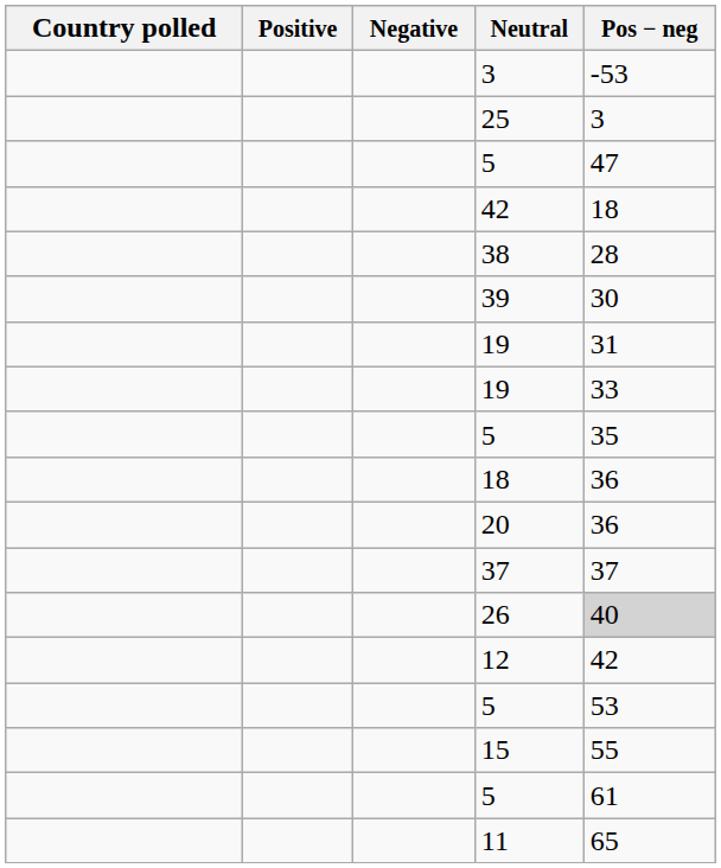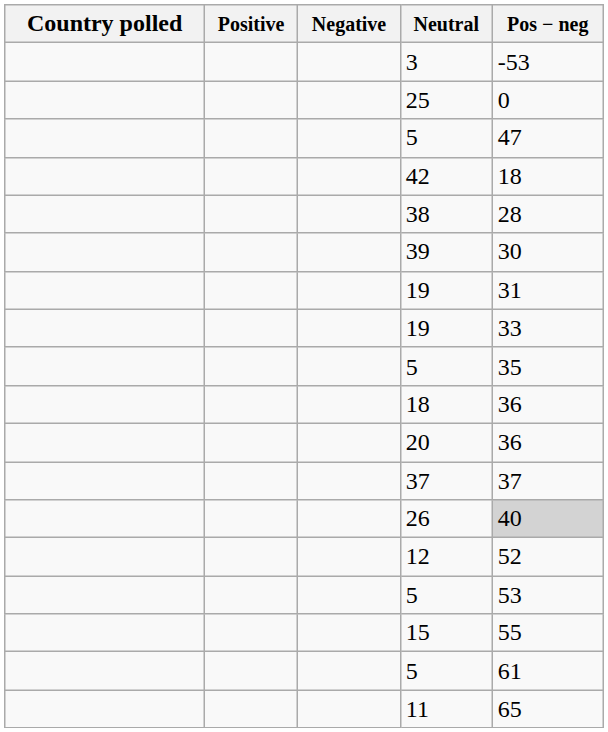25 | Pos − neg: 3 -> 0
12 | Pos − neg: 42 -> 52
